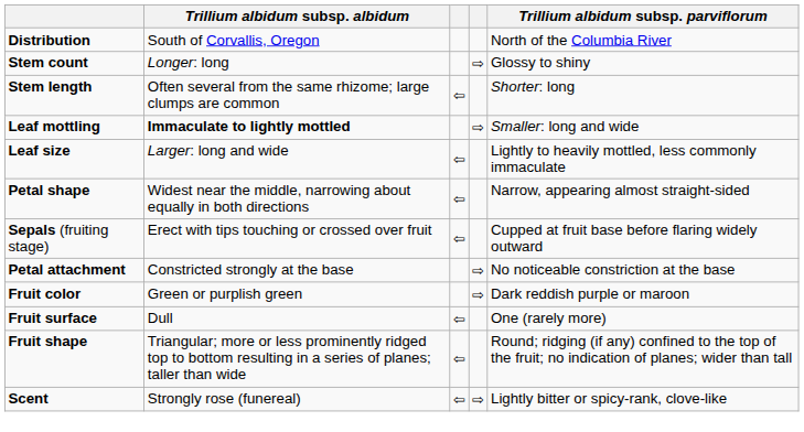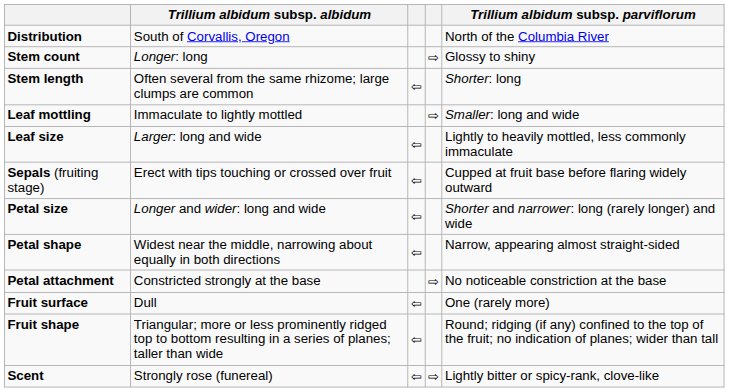Leaf mottling | Trillium albidum subsp. albidum: bold -> normal
rows swapped: Sepals (fruiting stage) <-> Petal shape
+ row: Petal size | Longer and wider: long and wide | ⇦ | Shorter and narrower: long (rarely longer) and wide
- row: Fruit color | Green or purplish green | ⇨ | Dark reddish purple or maroon
